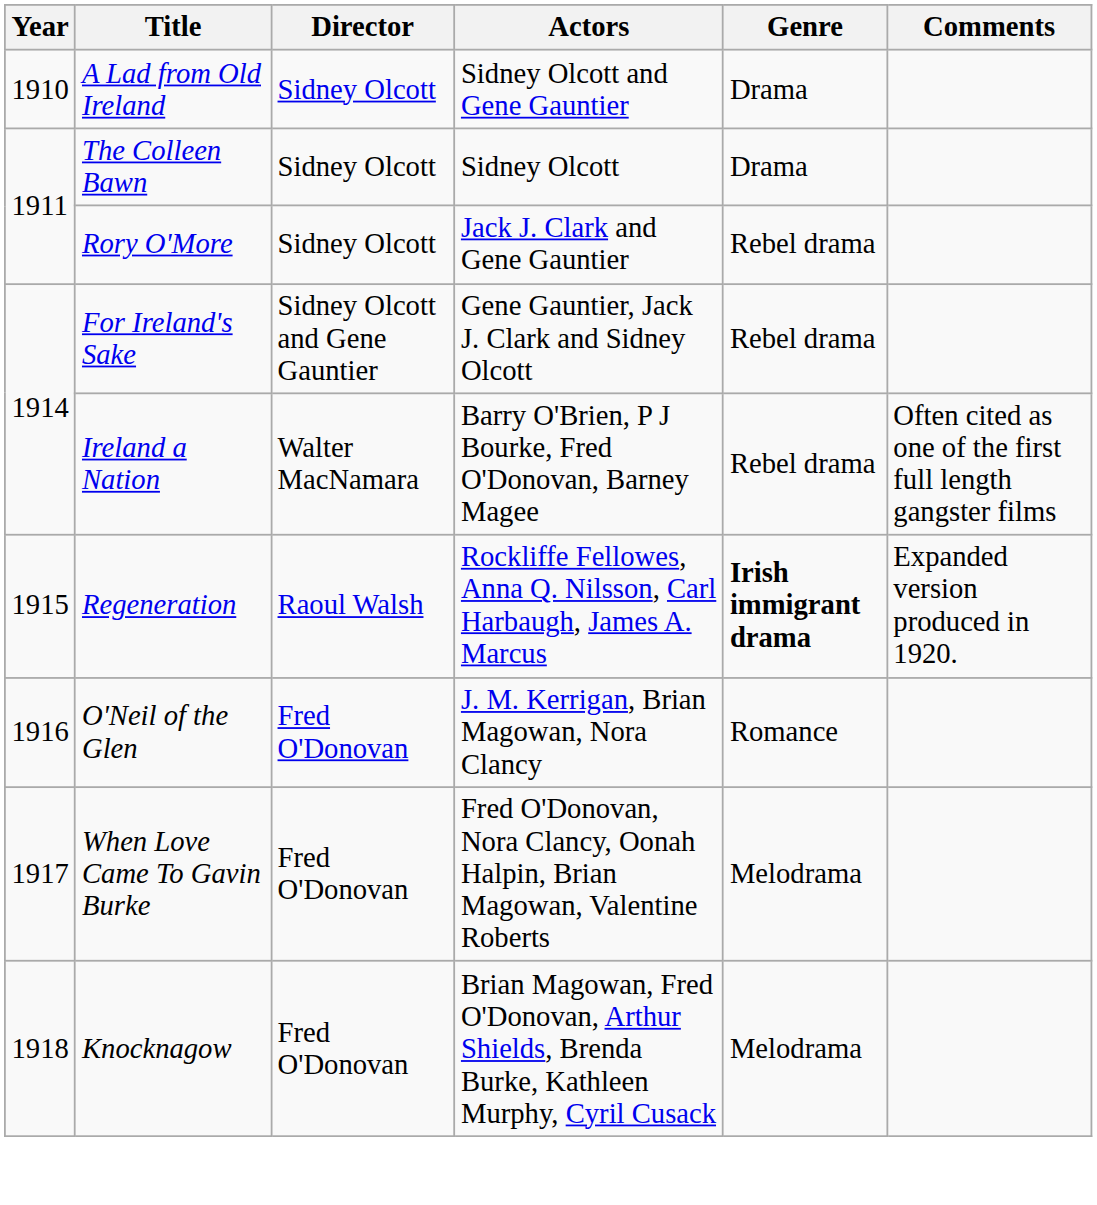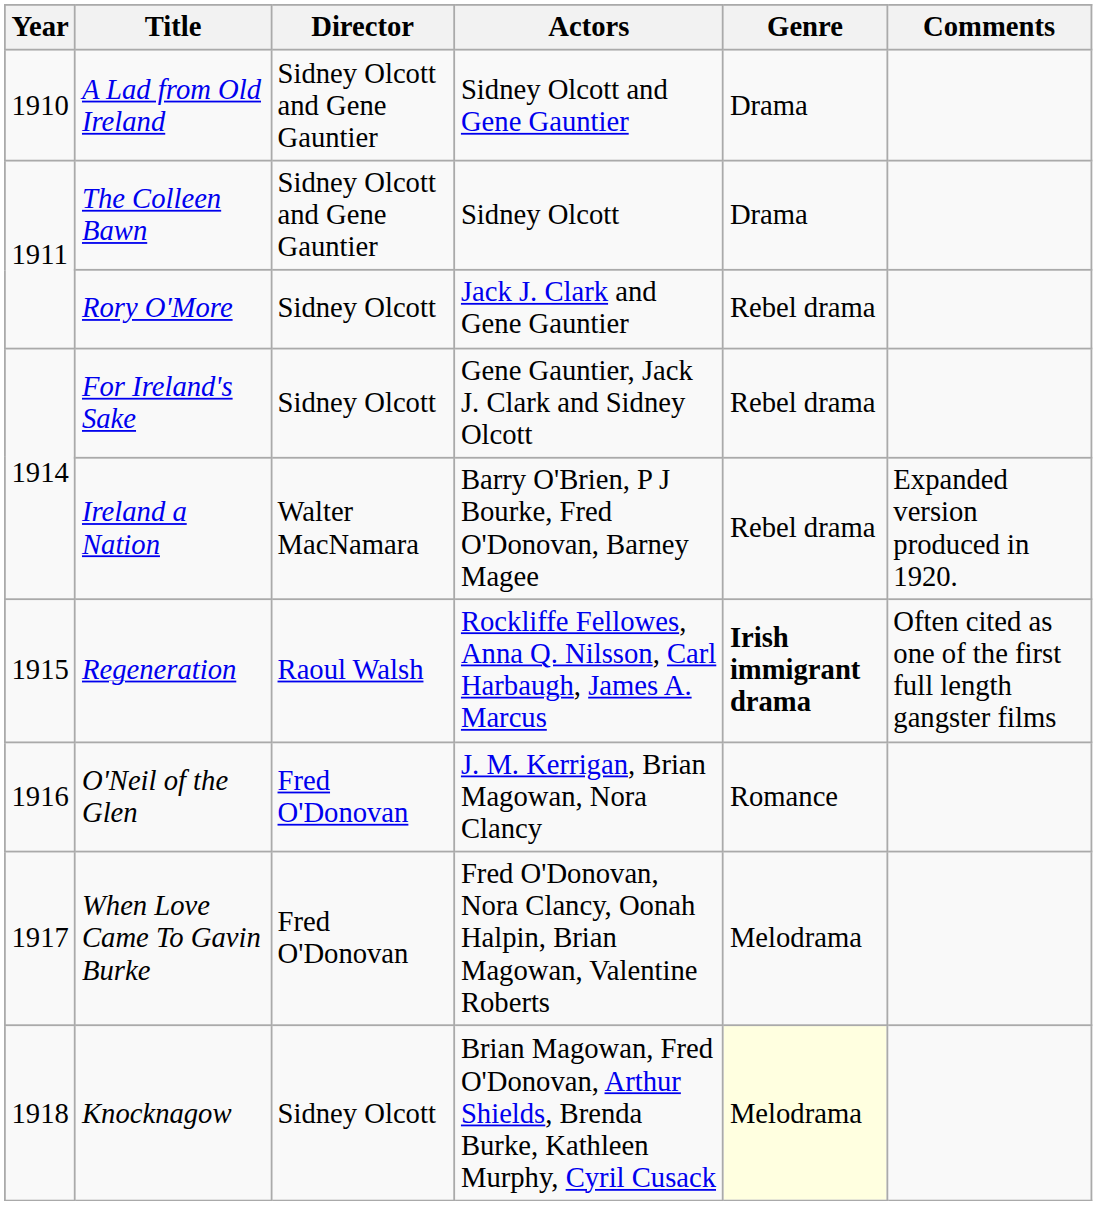A Lad from Old Ireland | Director: Sidney Olcott -> Sidney Olcott and Gene Gauntier
The Colleen Bawn | Director: Sidney Olcott -> Sidney Olcott and Gene Gauntier
For Ireland's Sake | Director: Sidney Olcott and Gene Gauntier -> Sidney Olcott
Ireland a Nation | Comments: Often cited as one of the first full length gangster films -> Expanded version produced in 1920.
Regeneration | Comments: Expanded version produced in 1920. -> Often cited as one of the first full length gangster films
Knocknagow | Director: Fred O'Donovan -> Sidney Olcott
Knocknagow | Genre: no background -> lightyellow background
